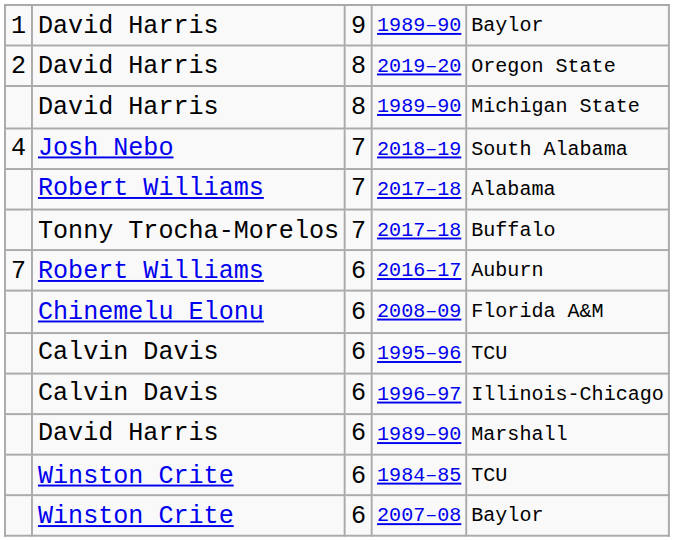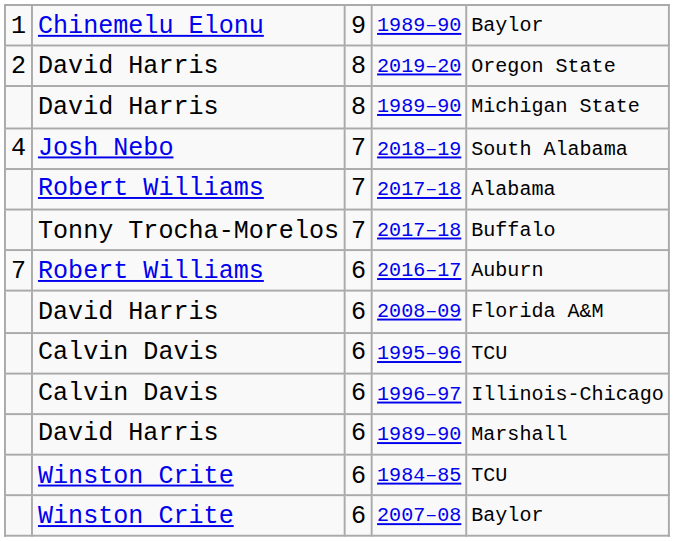9 / 1989–90 | column 2: David Harris -> Chinemelu Elonu
2008–09 | column 2: Chinemelu Elonu -> David Harris
